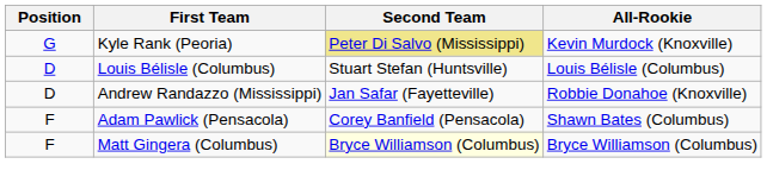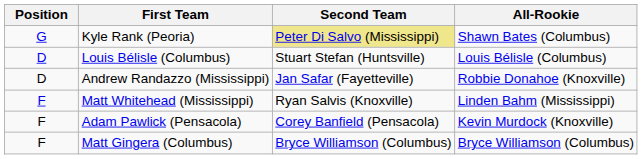Kyle Rank (Peoria) | All-Rookie: Kevin Murdock (Knoxville) -> Shawn Bates (Columbus)
+ row: F | Matt Whitehead (Mississippi) | Ryan Salvis (Knoxville) | Linden Bahm (Mississippi)
Adam Pawlick (Pensacola) | All-Rookie: Shawn Bates (Columbus) -> Kevin Murdock (Knoxville)
Matt Gingera (Columbus) | Second Team: lightyellow background -> no background
